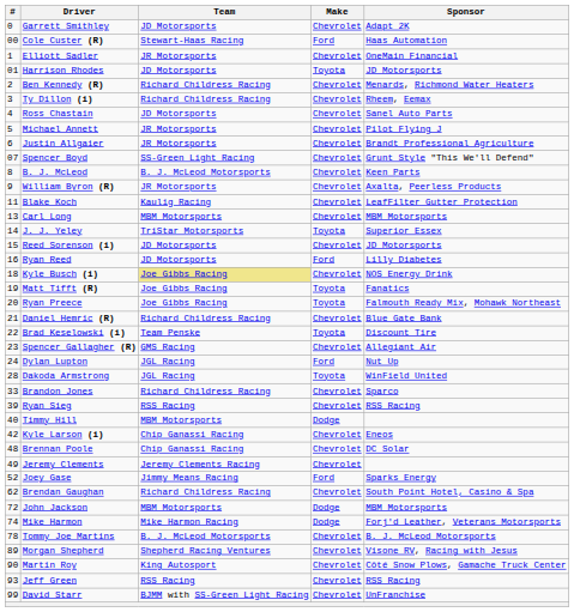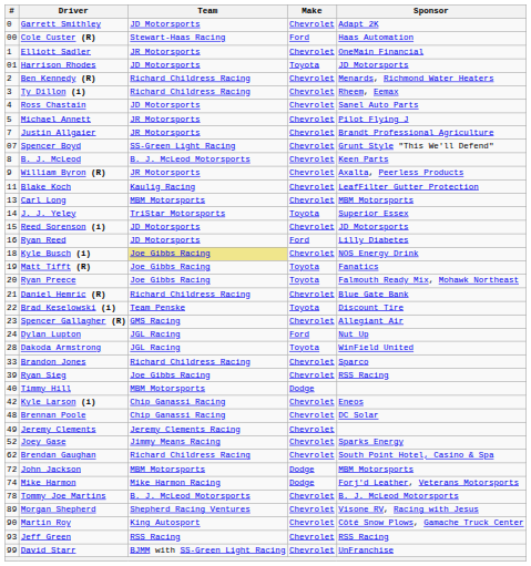Justin Allgaier | #: 6 -> 7
Ryan Sieg | Team: RSS Racing -> Joe Gibbs Racing
Joey Gase | Make: Ford -> Chevrolet
